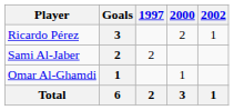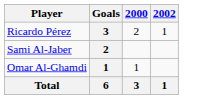- column: 1997 | 2 | 2
